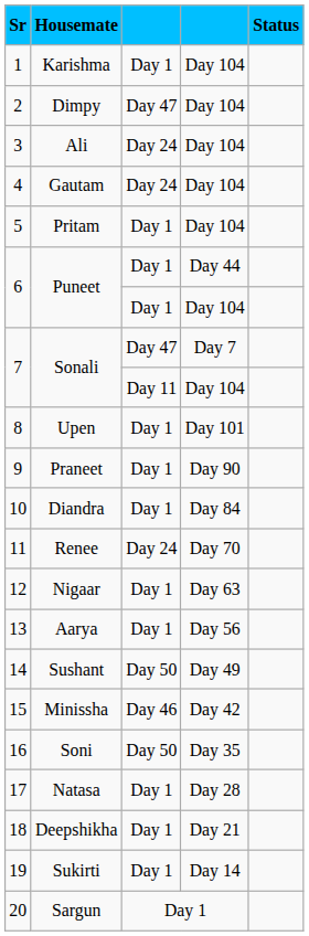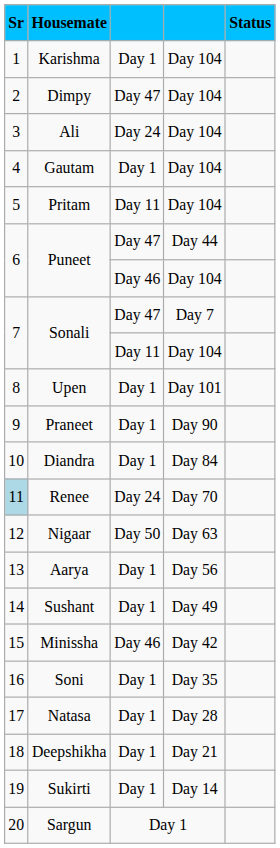Gautam | column 3: Day 24 -> Day 1
Pritam | column 3: Day 1 -> Day 11
Puneet / Day 44 | column 3: Day 1 -> Day 47
Puneet / Day 104 | column 3: Day 1 -> Day 46
Renee | Sr: no background -> lightblue background
Nigaar | column 3: Day 1 -> Day 50
Sushant | column 3: Day 50 -> Day 1
Soni | column 3: Day 50 -> Day 1
